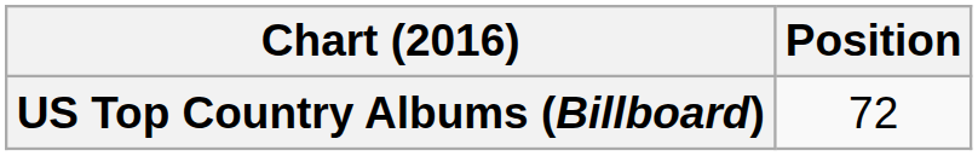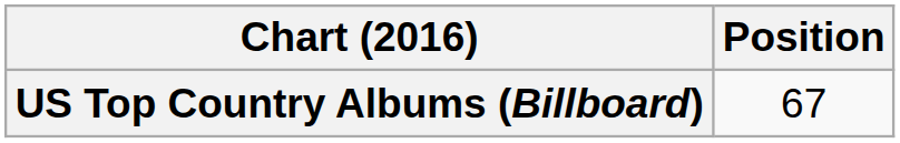US Top Country Albums (Billboard) | Position: 72 -> 67
